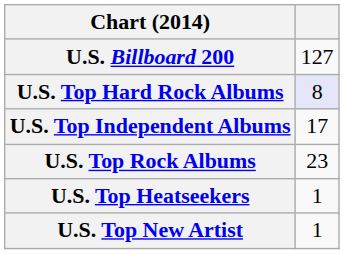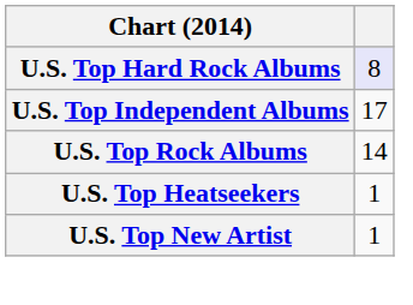- row: U.S. Billboard 200 | 127
U.S. Top Rock Albums | column 2: 23 -> 14
